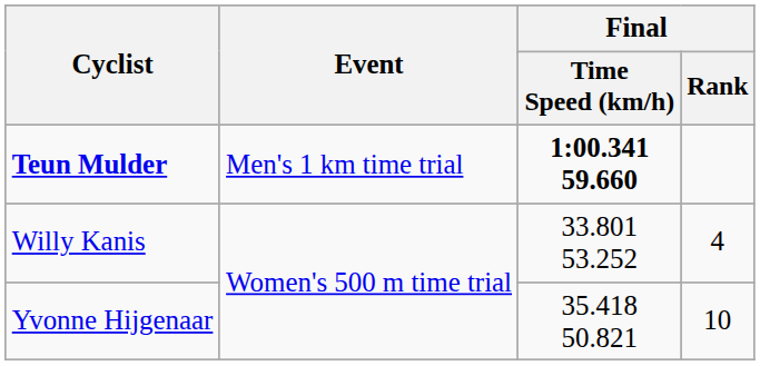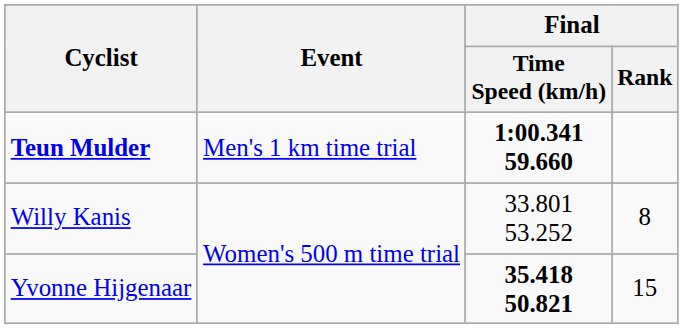Willy Kanis | Final / Rank: 4 -> 8
Yvonne Hijgenaar | Final / Time Speed (km/h): normal -> bold
Yvonne Hijgenaar | Final / Rank: 10 -> 15
